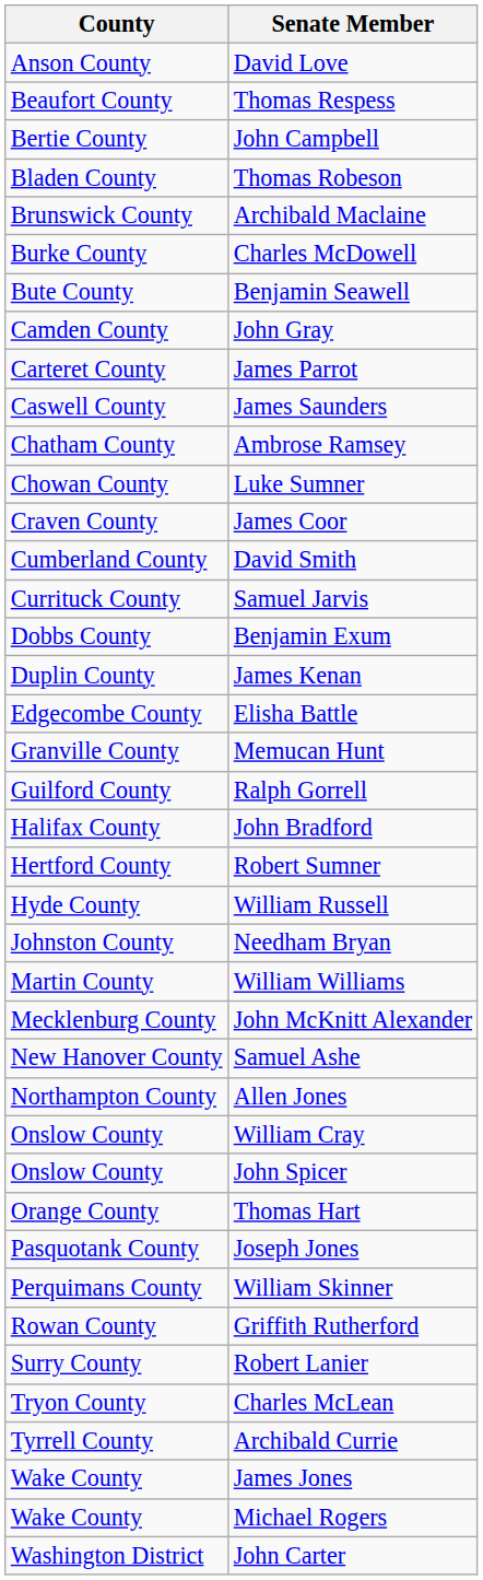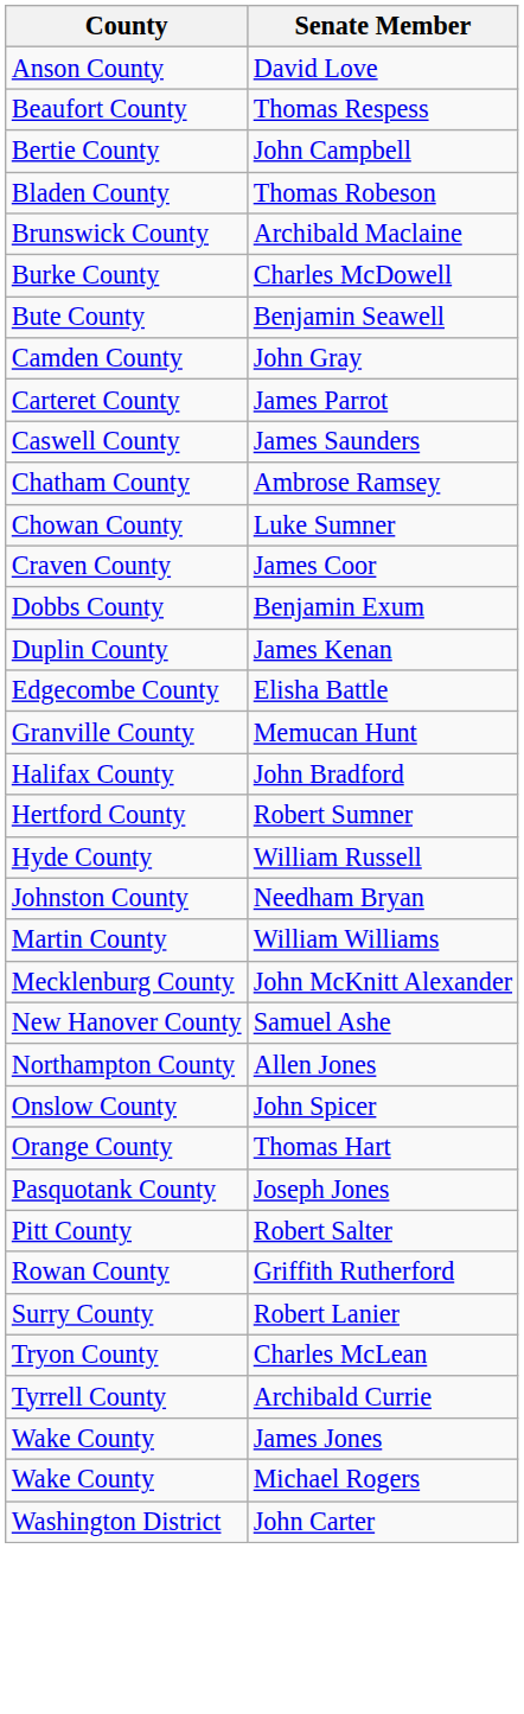- row: Cumberland County | David Smith
- row: Currituck County | Samuel Jarvis
- row: Guilford County | Ralph Gorrell
- row: Onslow County | William Cray
- row: Perquimans County | William Skinner
+ row: Pitt County | Robert Salter
